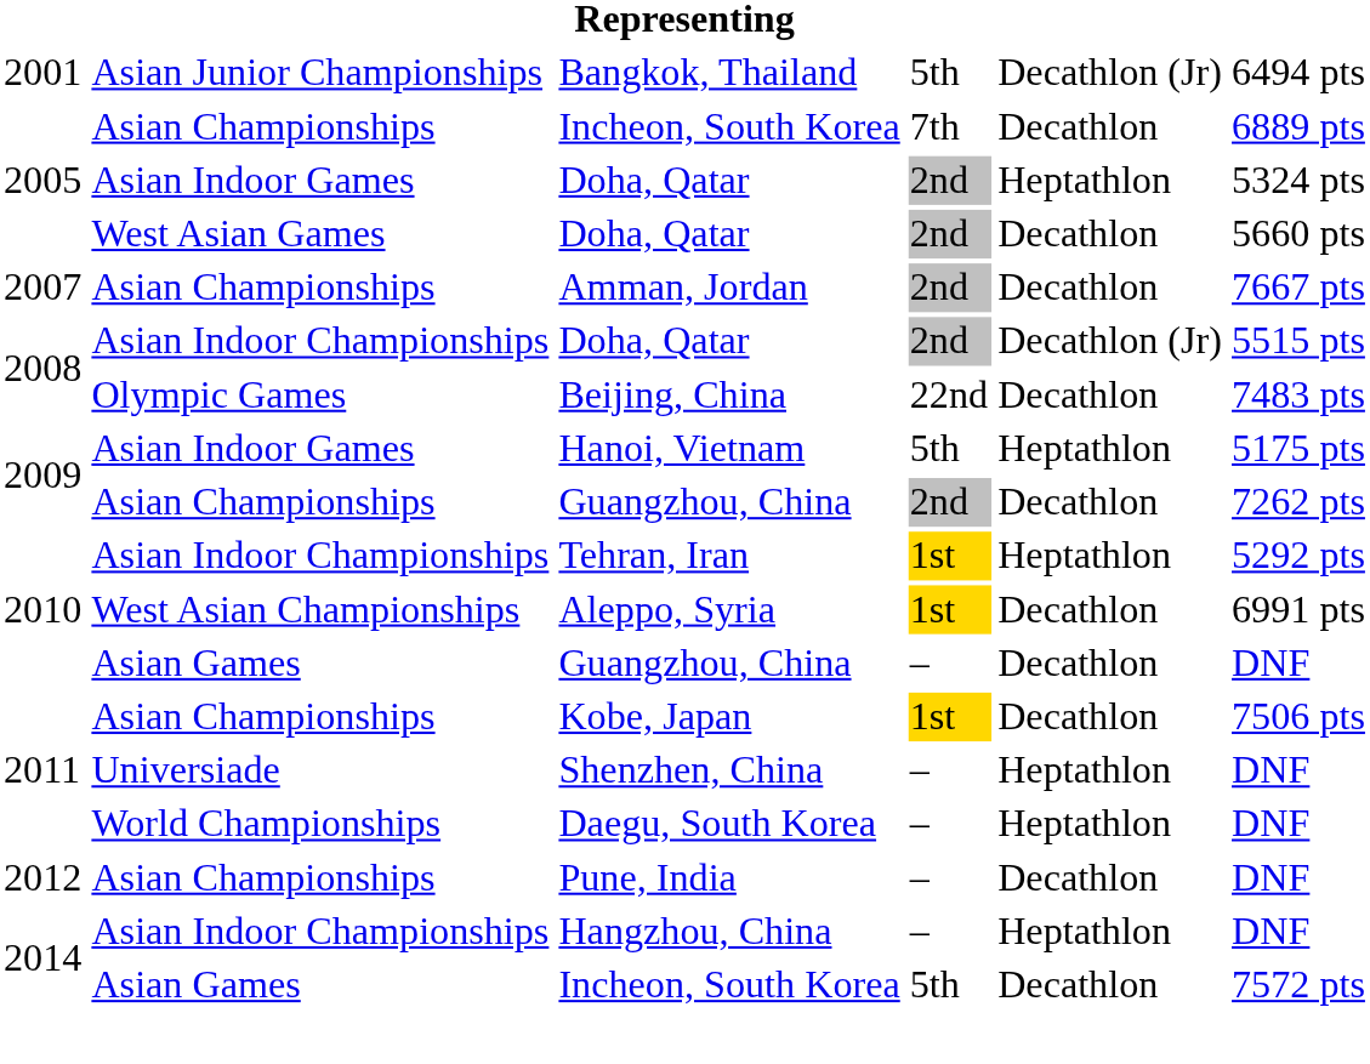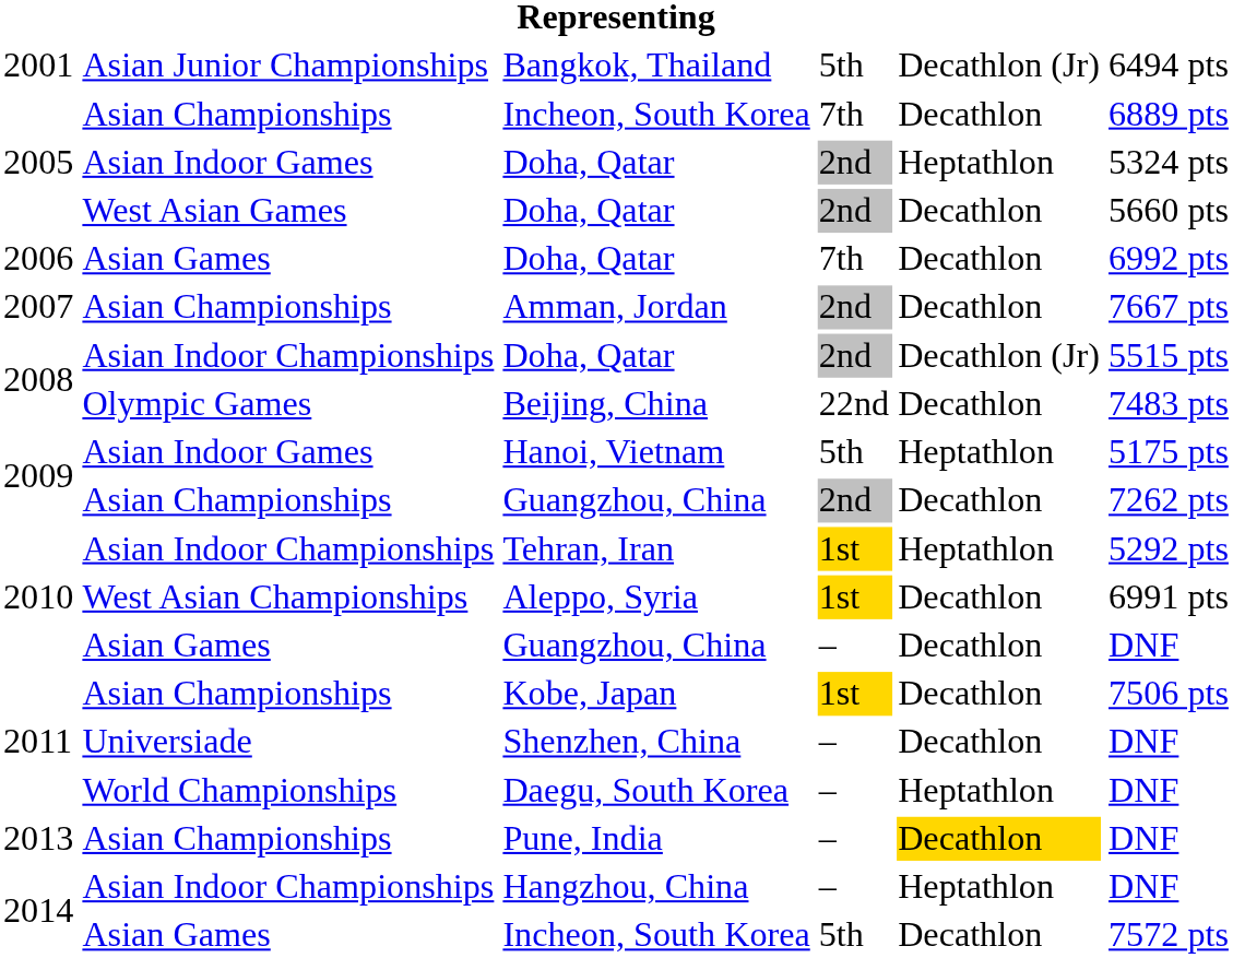+ row: 2006 | Asian Games | Doha, Qatar | 7th | Decathlon | 6992 pts
Shenzhen, China | column 5: Heptathlon -> Decathlon
Pune, India | column 1: 2012 -> 2013
Pune, India | column 5: no background -> gold background
